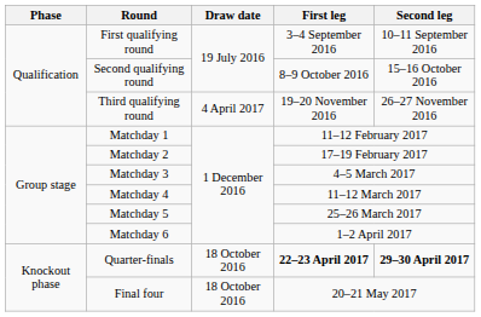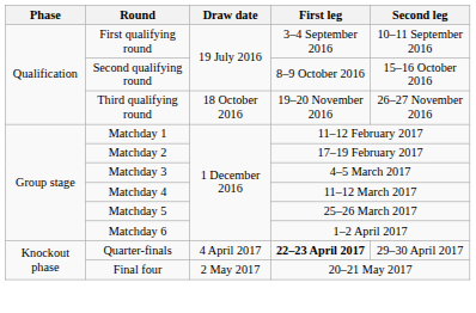Third qualifying round | Draw date: 4 April 2017 -> 18 October 2016
Quarter-finals | Draw date: 18 October 2016 -> 4 April 2017
Quarter-finals | Second leg: bold -> normal
Final four | Draw date: 18 October 2016 -> 2 May 2017
